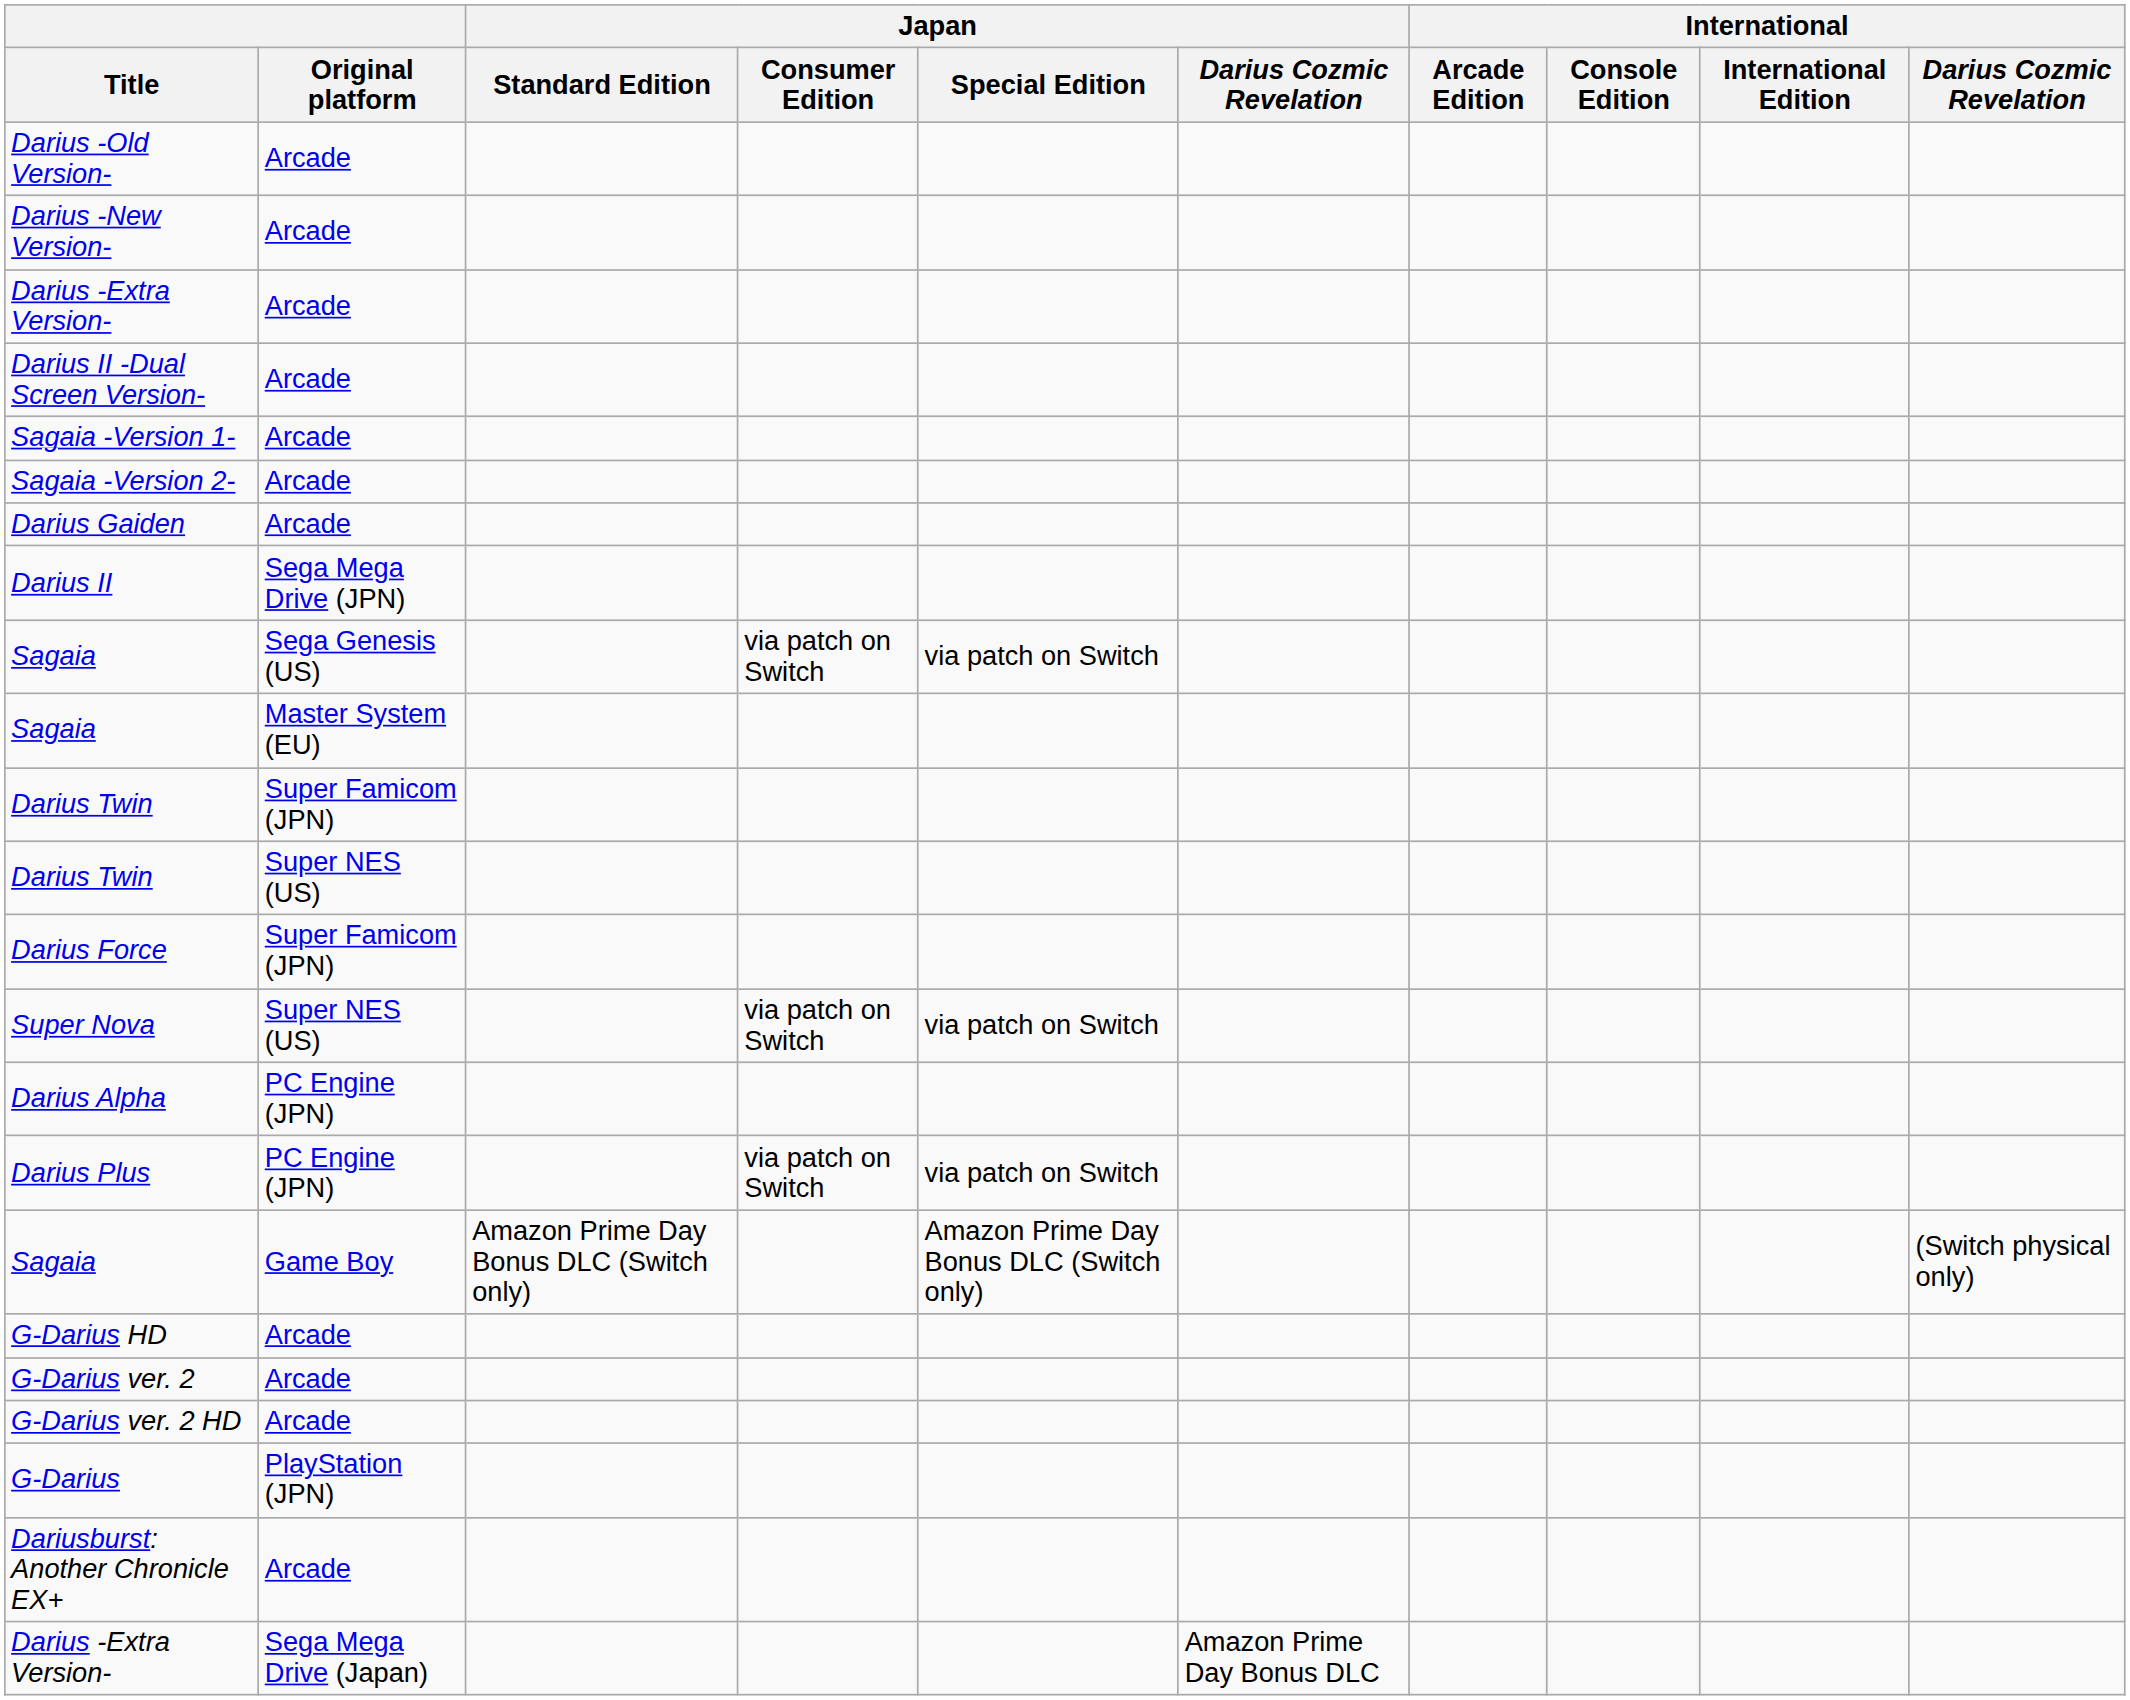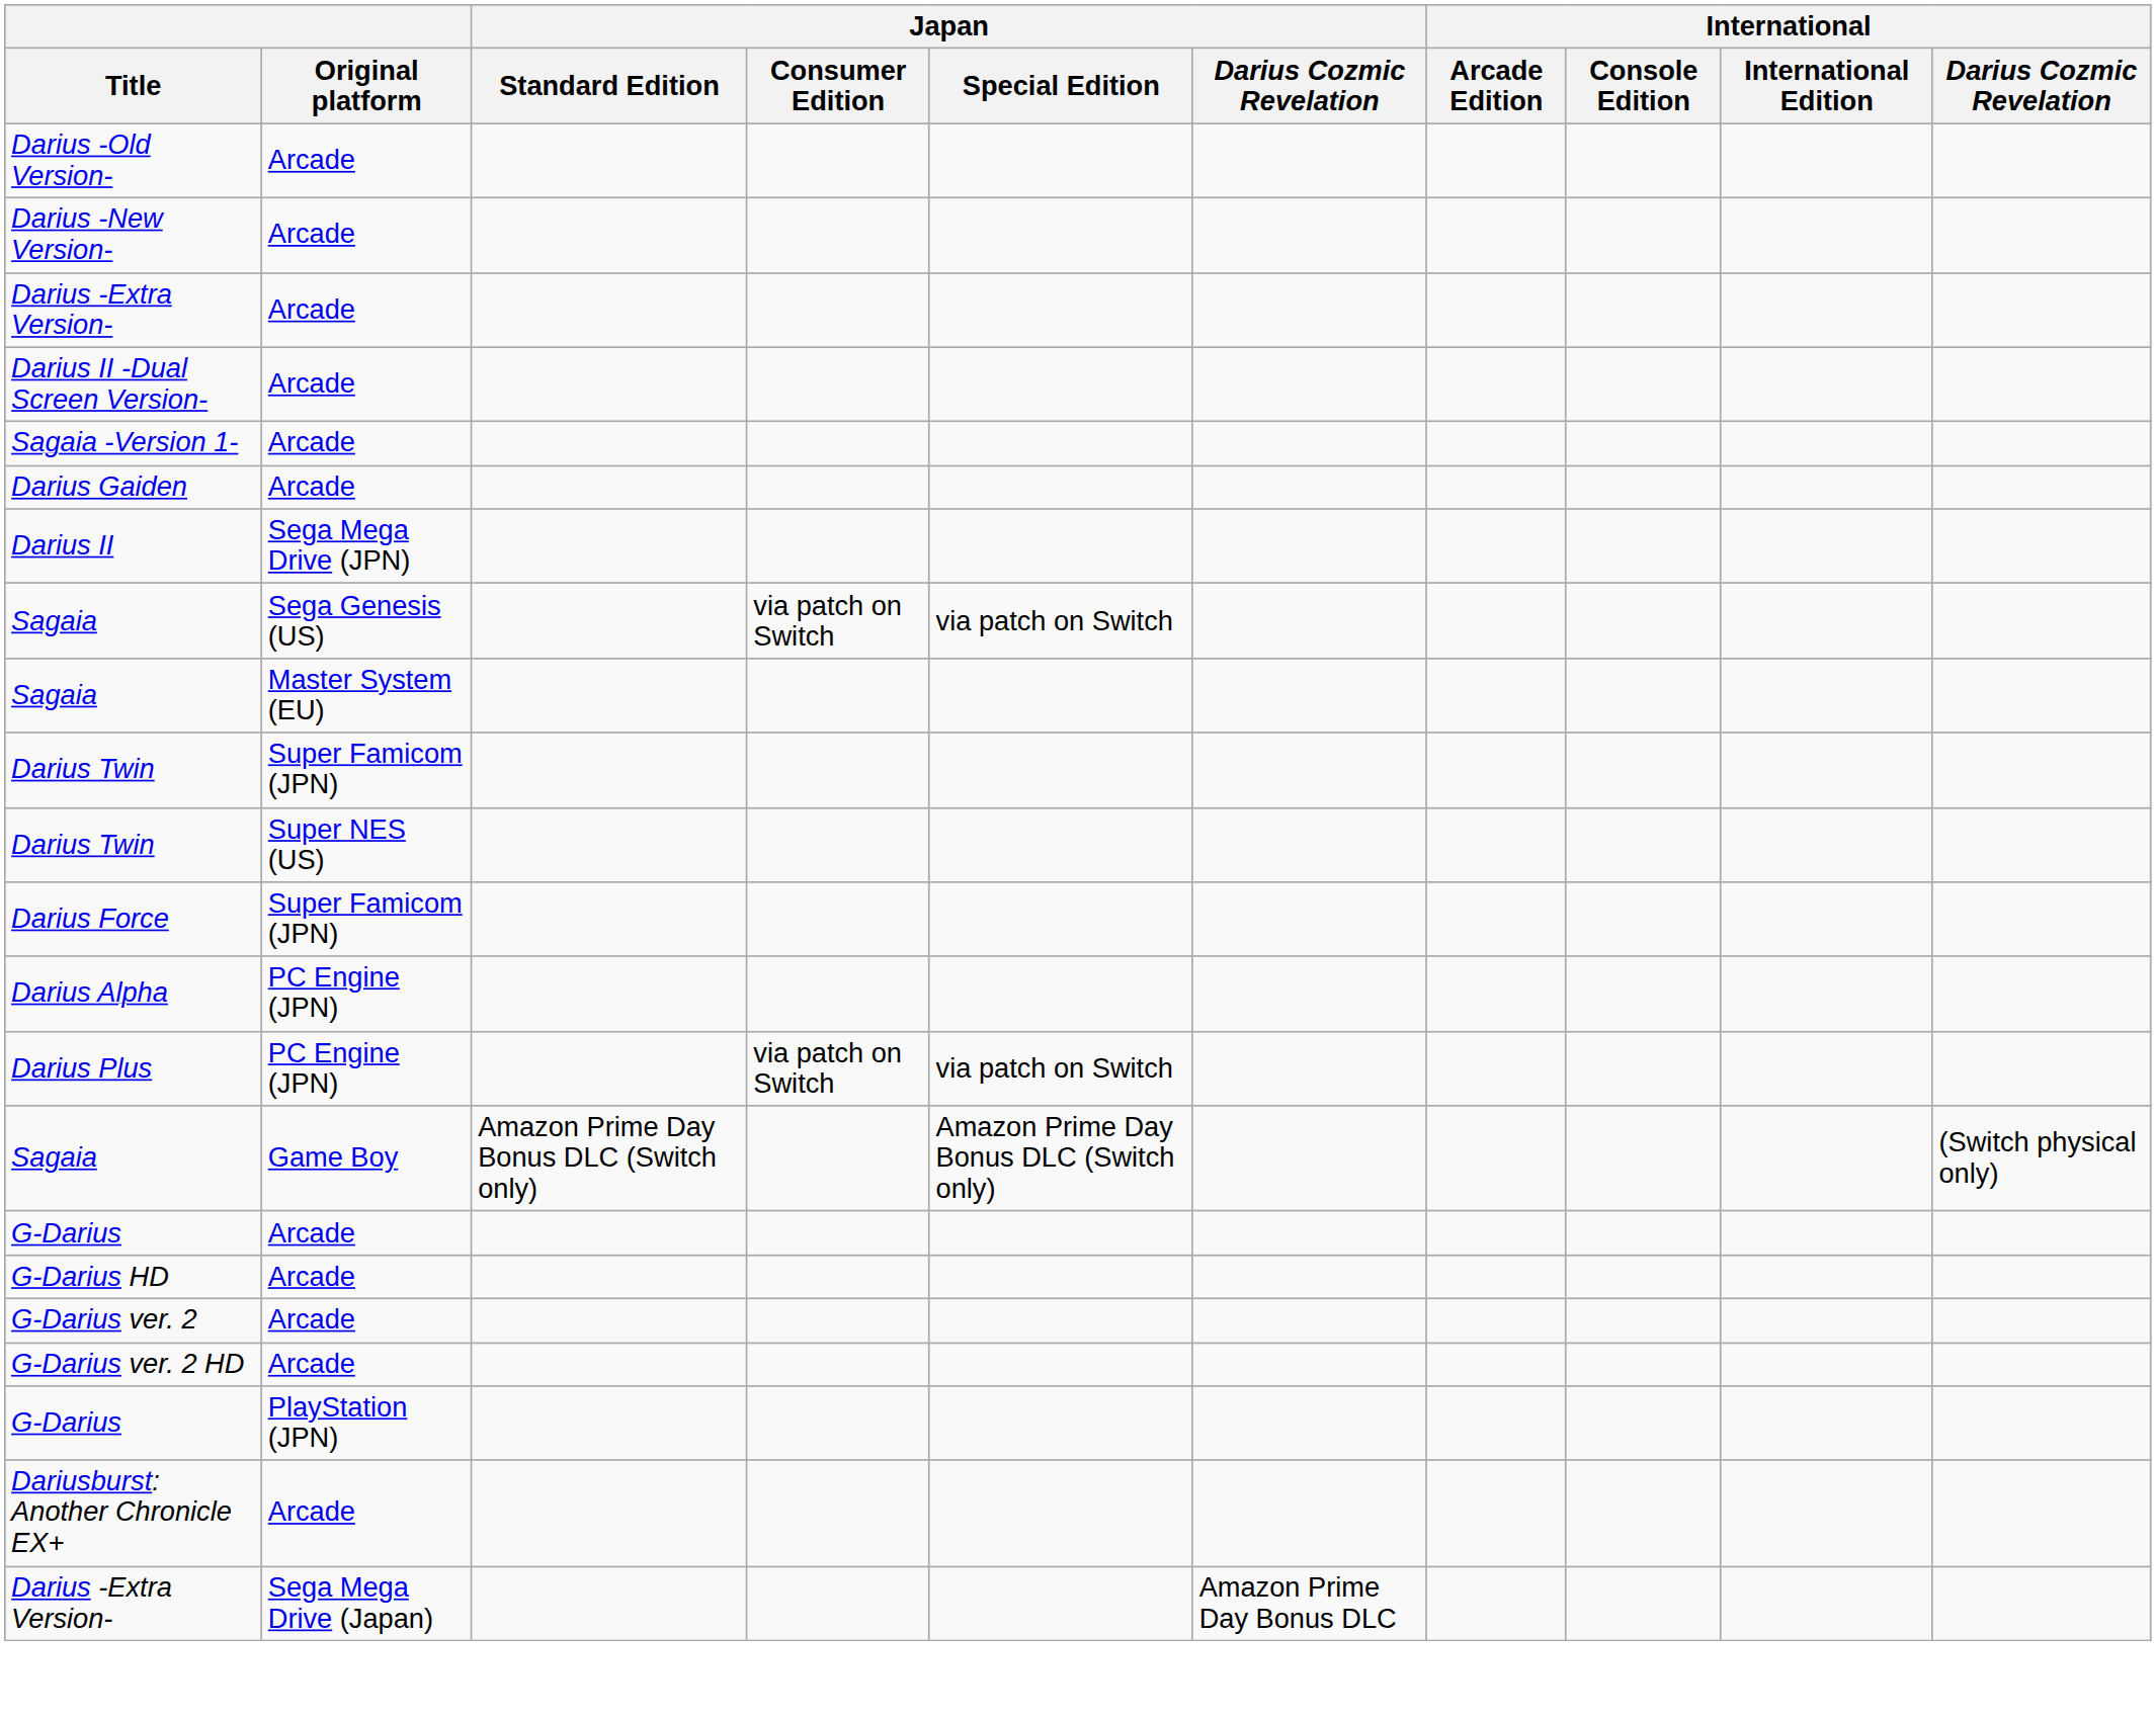- row: Sagaia -Version 2- | Arcade
- row: Super Nova | Super NES (US) | via patch on Switch | via patch on Switch
+ row: G-Darius | Arcade
